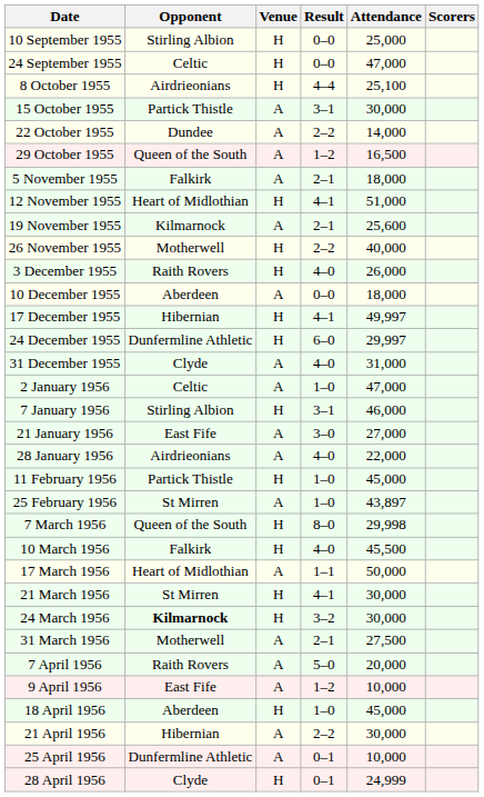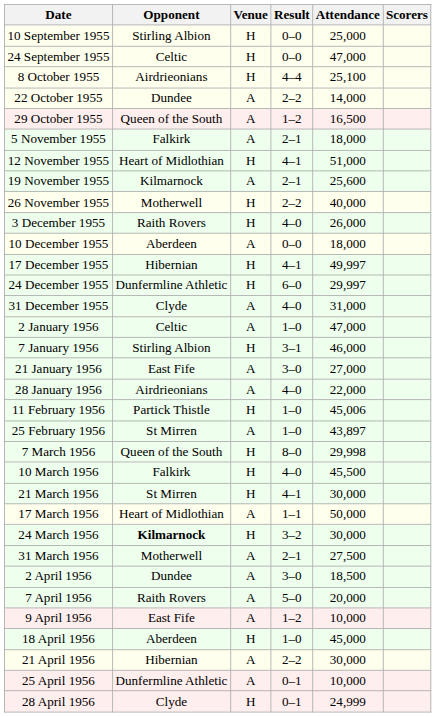- row: 15 October 1955 | Partick Thistle | A | 3–1 | 30,000
11 February 1956 | Attendance: 45,000 -> 45,006
rows swapped: 17 March 1956 <-> 21 March 1956
+ row: 2 April 1956 | Dundee | A | 3–0 | 18,500
